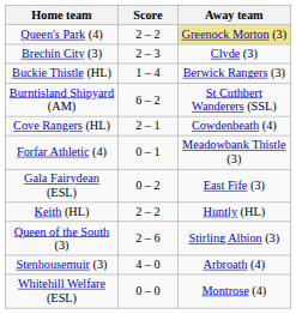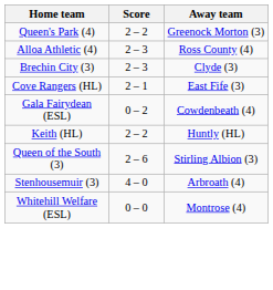Queen's Park (4) | Away team: khaki background -> no background
+ row: Alloa Athletic (4) | 2 – 3 | Ross County (4)
- row: Buckie Thistle (HL) | 1 – 4 | Berwick Rangers (3)
- row: Burntisland Shipyard (AM) | 6 – 2 | St Cuthbert Wanderers (SSL)
Cove Rangers (HL) | Away team: Cowdenbeath (4) -> East Fife (3)
- row: Forfar Athletic (4) | 0 – 1 | Meadowbank Thistle (3)
Gala Fairydean (ESL) | Away team: East Fife (3) -> Cowdenbeath (4)
